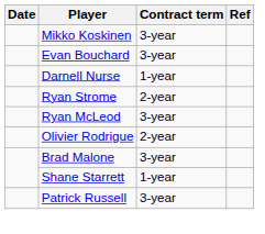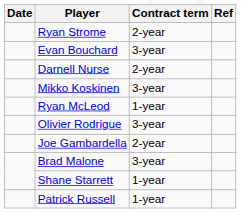rows swapped: Ryan Strome <-> Mikko Koskinen
Darnell Nurse | Contract term: 1-year -> 2-year
Ryan McLeod | Contract term: 3-year -> 1-year
Olivier Rodrigue | Contract term: 2-year -> 3-year
+ row: Joe Gambardella | 2-year
Patrick Russell | Contract term: 3-year -> 1-year
